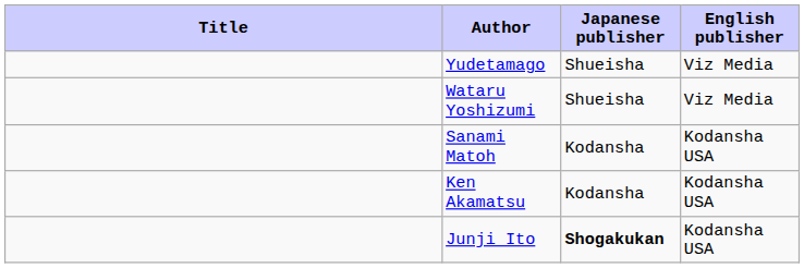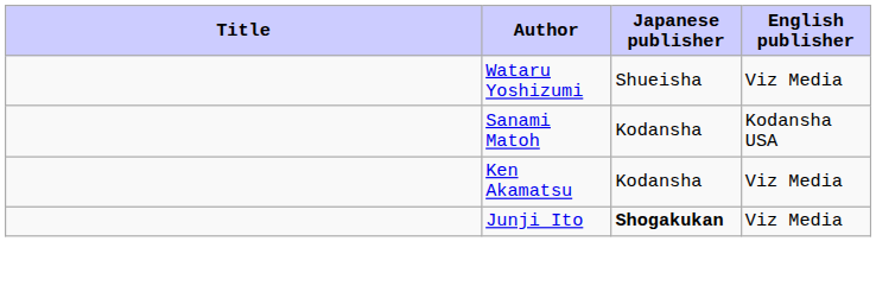- row: Yudetamago | Shueisha | Viz Media
Ken Akamatsu | English publisher: Kodansha USA -> Viz Media
Junji Ito | English publisher: Kodansha USA -> Viz Media
